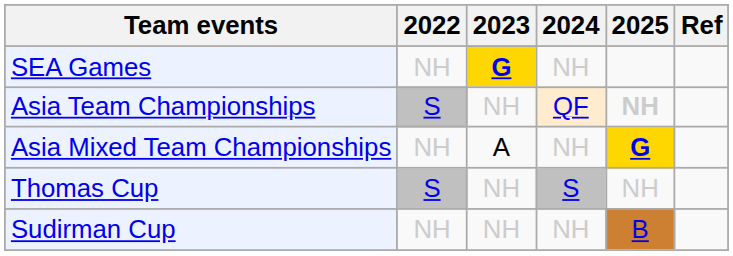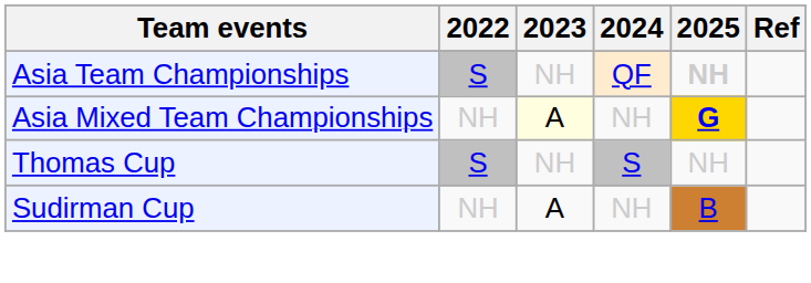- row: SEA Games | NH | G | NH
Asia Mixed Team Championships | 2023: no background -> lightyellow background
Sudirman Cup | 2023: NH -> A
